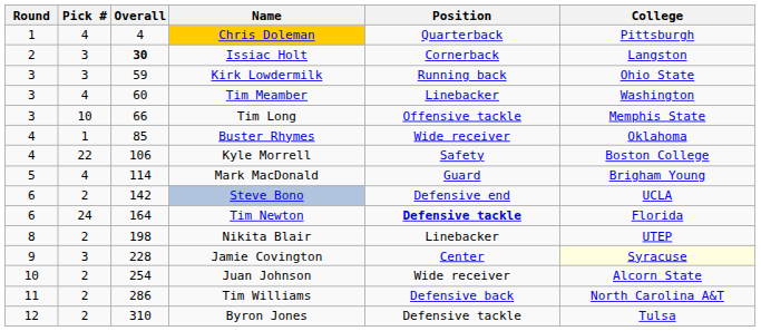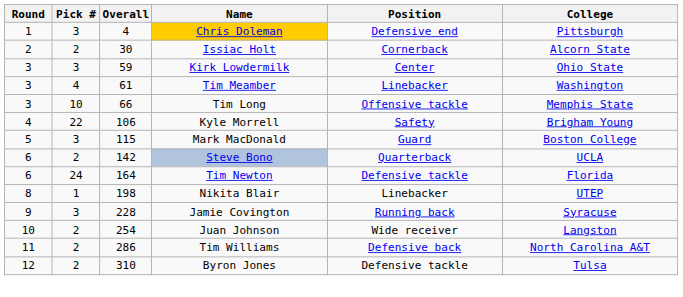Chris Doleman | Pick #: 4 -> 3
Chris Doleman | Position: Quarterback -> Defensive end
Issiac Holt | Pick #: 3 -> 2
Issiac Holt | Overall: bold -> normal
Issiac Holt | College: Langston -> Alcorn State
Kirk Lowdermilk | Position: Running back -> Center
Tim Meamber | Overall: 60 -> 61
- row: 4 | 1 | 85 | Buster Rhymes | Wide receiver | Oklahoma
Kyle Morrell | College: Boston College -> Brigham Young
Mark MacDonald | Pick #: 4 -> 3
Mark MacDonald | Overall: 114 -> 115
Mark MacDonald | College: Brigham Young -> Boston College
Steve Bono | Position: Defensive end -> Quarterback
Tim Newton | Position: bold -> normal
Nikita Blair | Pick #: 2 -> 1
Jamie Covington | Position: Center -> Running back
Jamie Covington | College: lightyellow background -> no background
Juan Johnson | College: Alcorn State -> Langston
